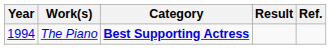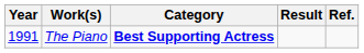The Piano | Year: 1994 -> 1991
